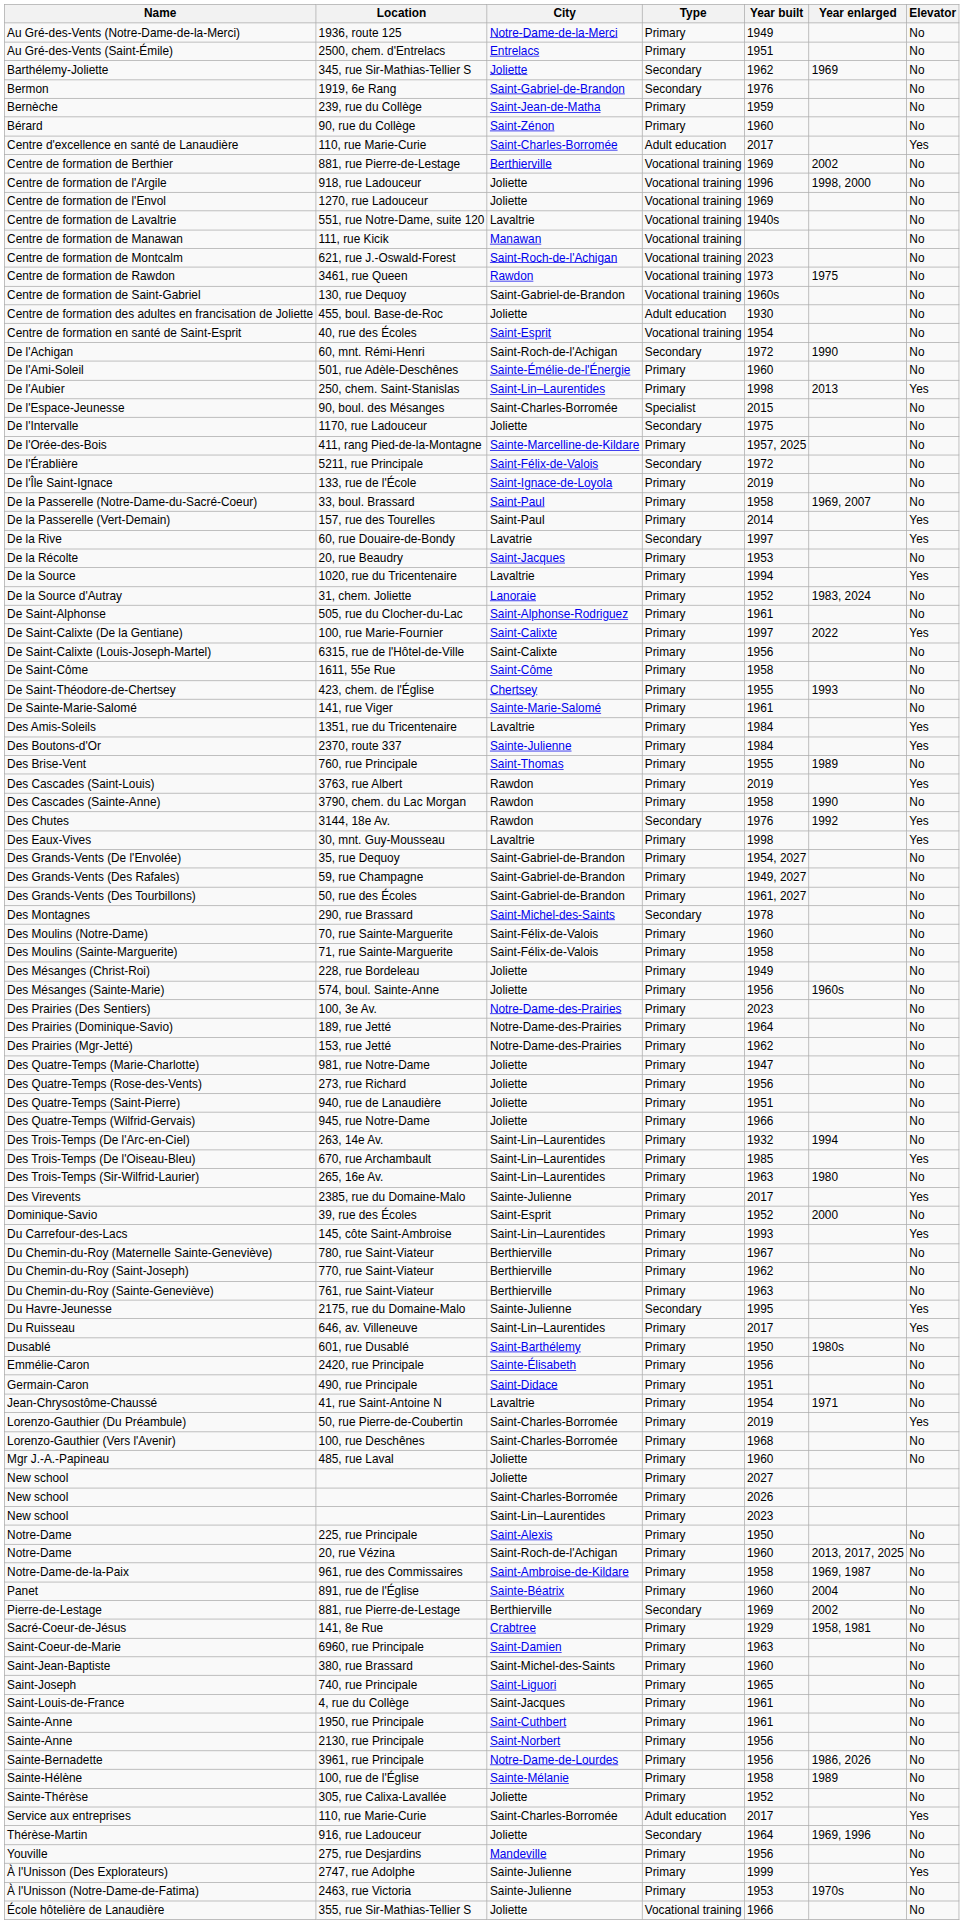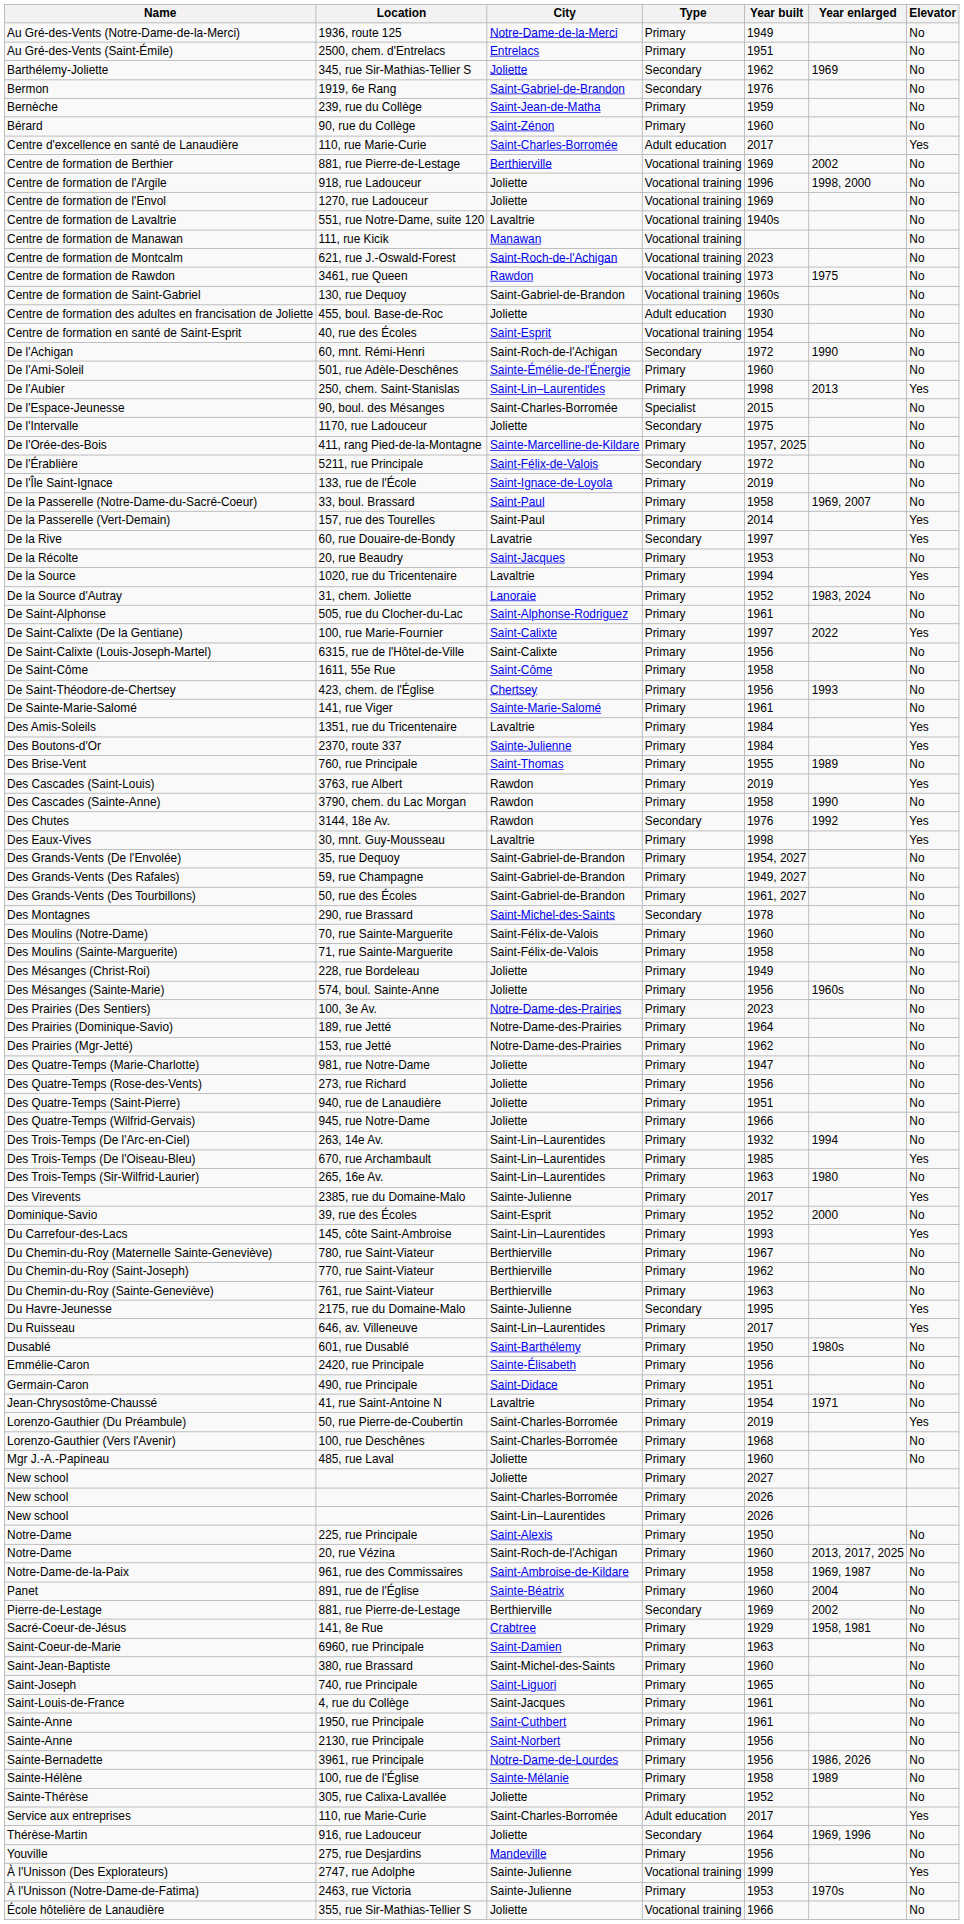De Saint-Théodore-de-Chertsey | Year built: 1955 -> 1956
New school / Saint-Lin–Laurentides | Year built: 2023 -> 2026
À l'Unisson (Des Explorateurs) | Type: Primary -> Vocational training
